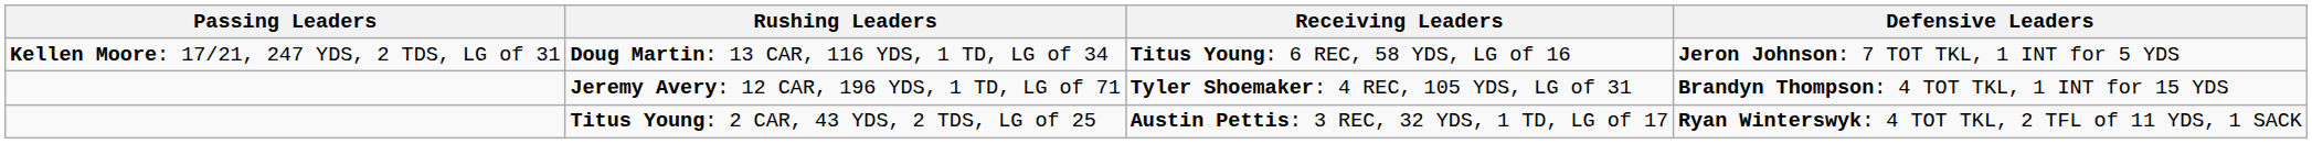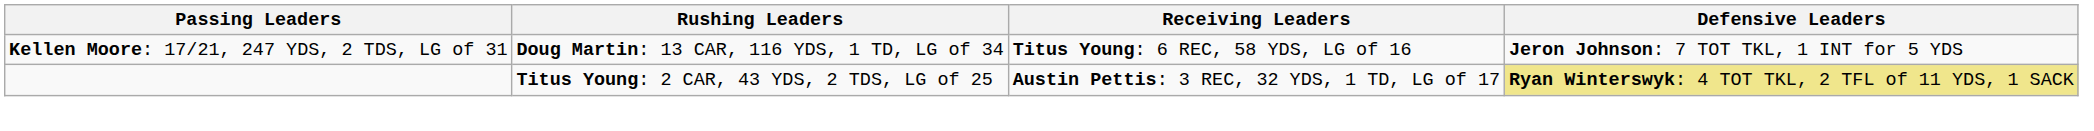- row: Jeremy Avery: 12 CAR, 196 YDS, 1 TD, LG of 71 | Tyler Shoemaker: 4 REC, 105 YDS, LG of 31 | Brandyn Thompson: 4 TOT TKL, 1 INT for 15 YDS
Titus Young: 2 CAR, 43 YDS, 2 TDS, LG of 25 | Defensive Leaders: no background -> khaki background
